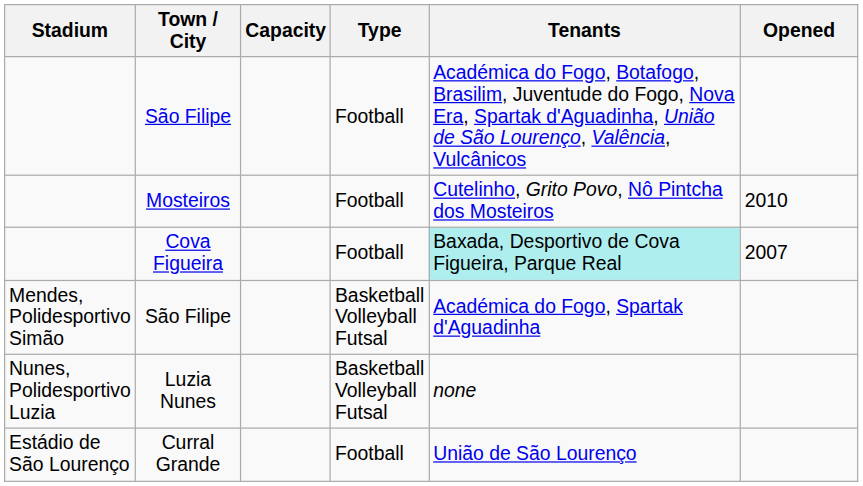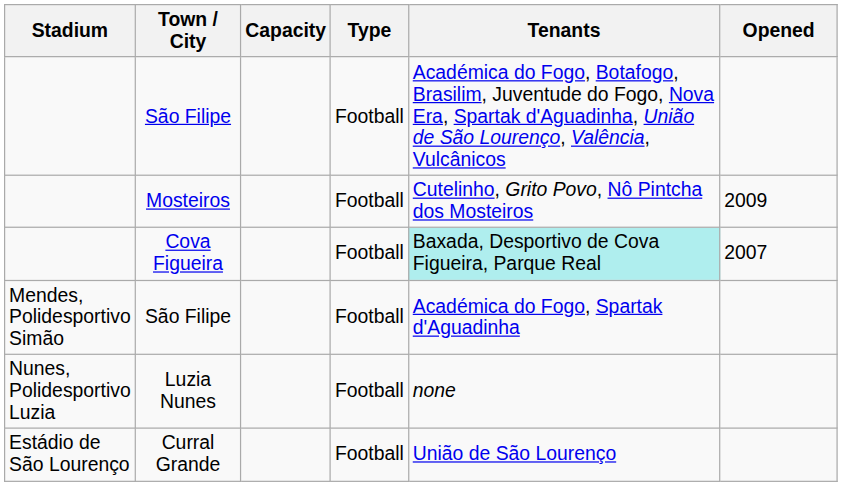Mosteiros | Opened: 2010 -> 2009
Mendes, Polidesportivo Simão / São Filipe | Type: Basketball Volleyball Futsal -> Football
Luzia Nunes | Type: Basketball Volleyball Futsal -> Football
